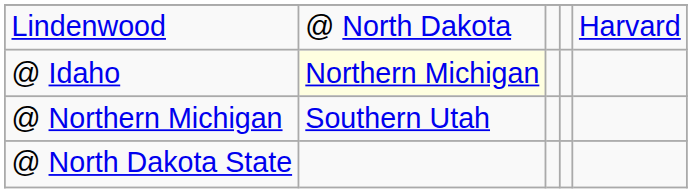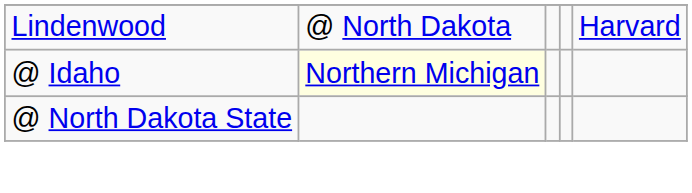- row: @ Northern Michigan | Southern Utah
